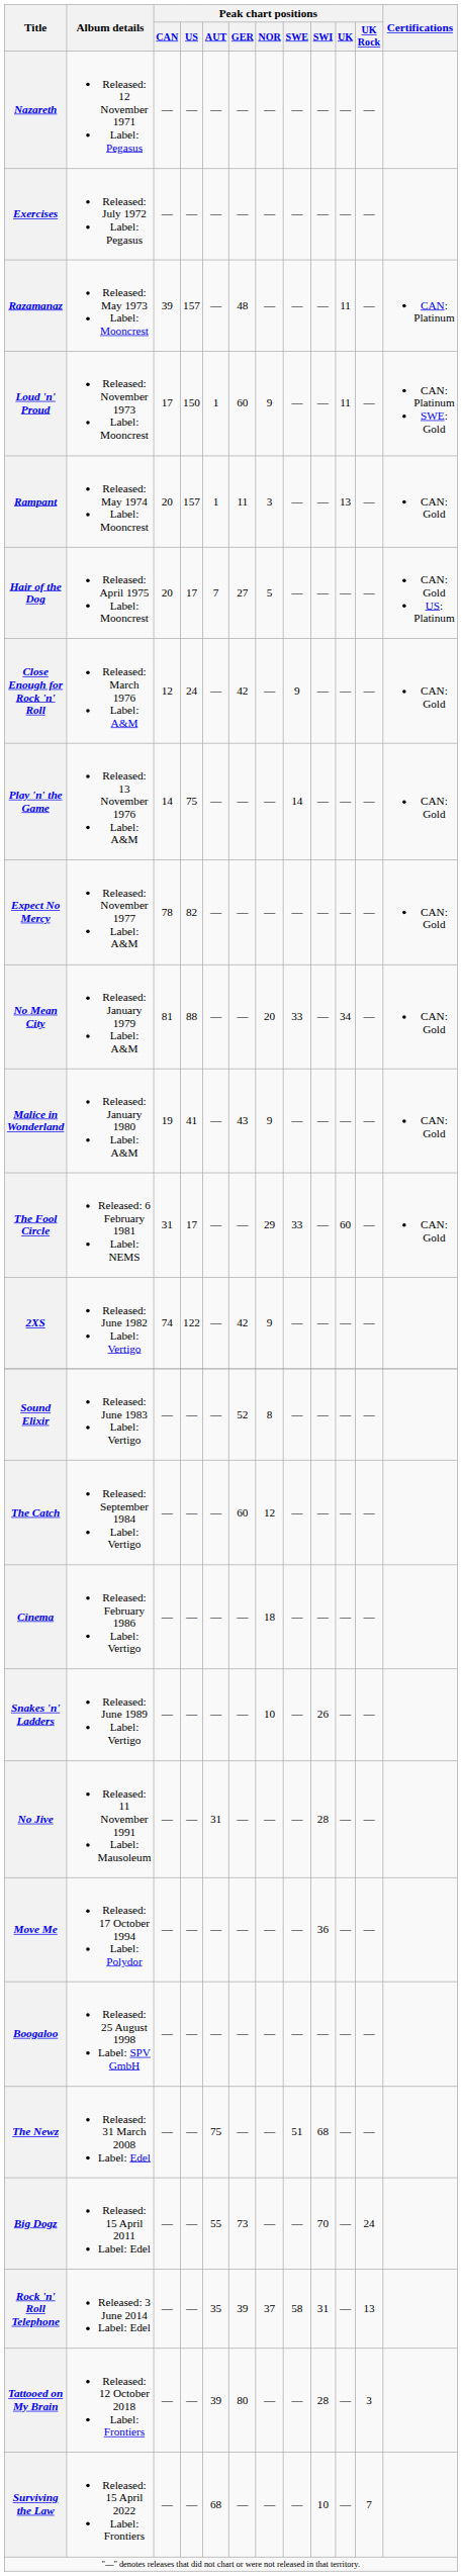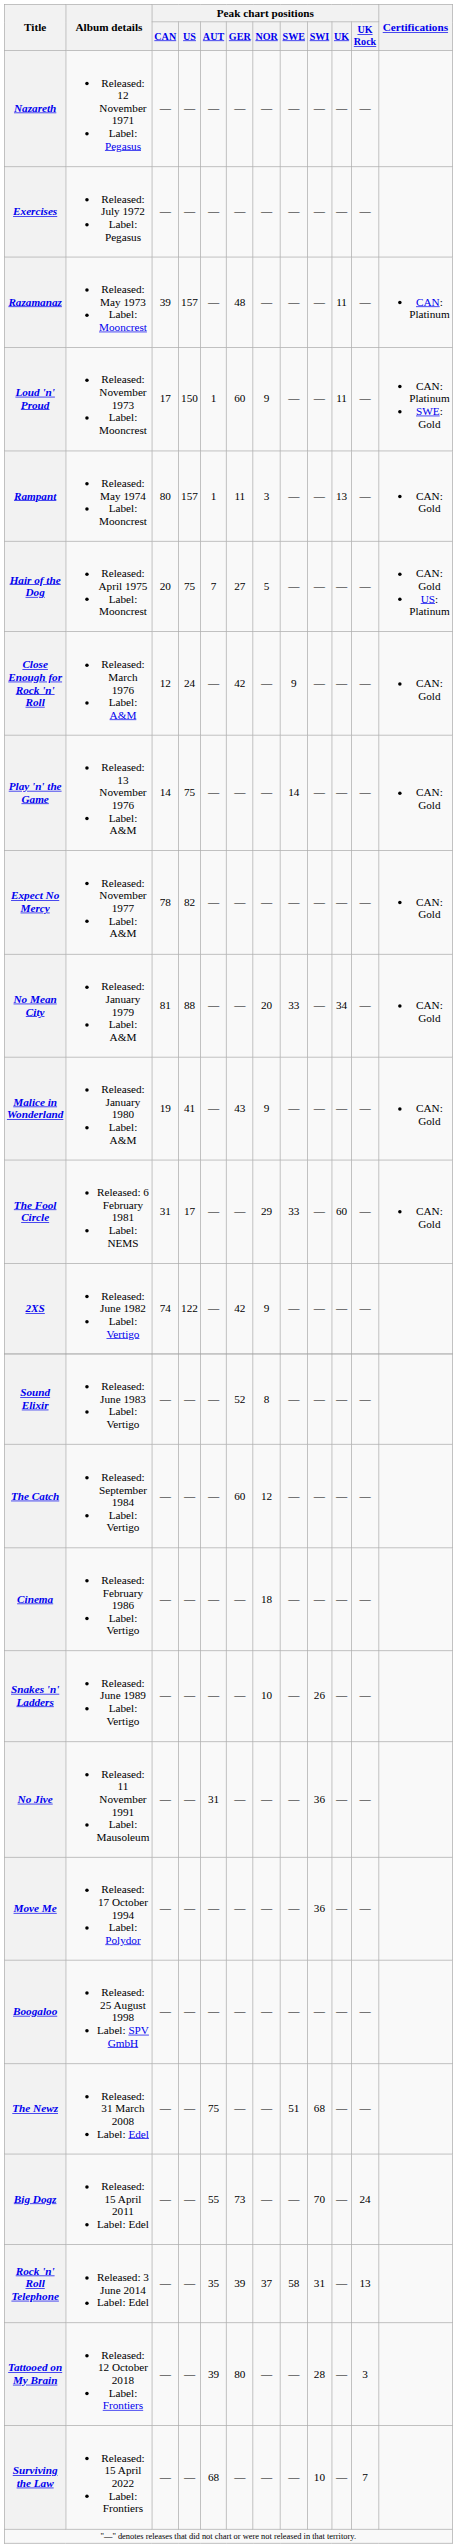Rampant | Peak chart positions / CAN: 20 -> 80
Hair of the Dog | Peak chart positions / US: 17 -> 75
No Jive | Peak chart positions / SWI: 28 -> 36
